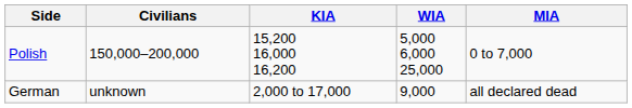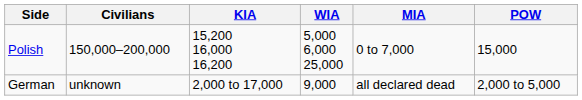+ column: POW | 15,000 | 2,000 to 5,000
